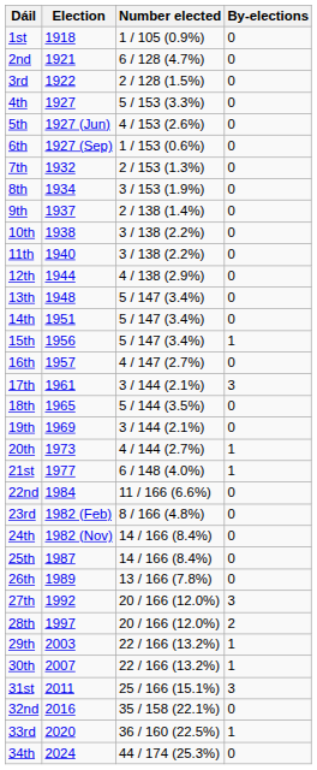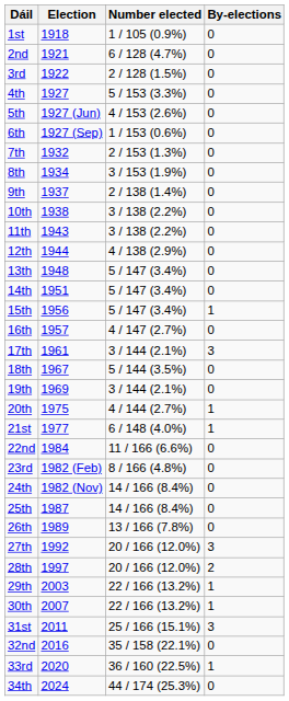11th | Election: 1940 -> 1943
18th | Election: 1965 -> 1967
20th | Election: 1973 -> 1975
